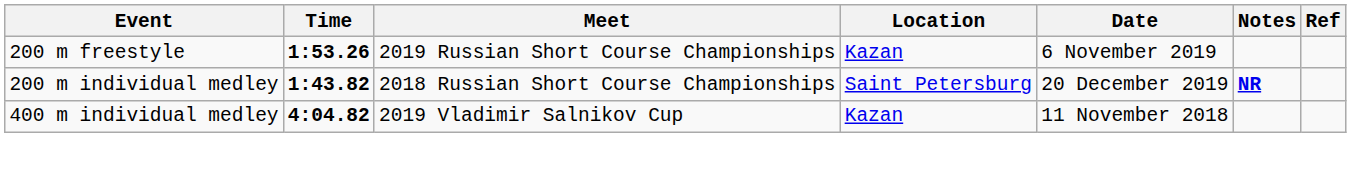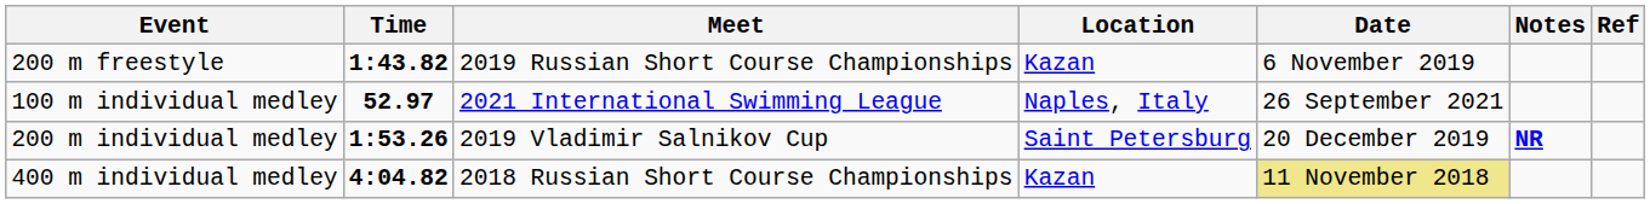200 m freestyle | Time: 1:53.26 -> 1:43.82
+ row: 100 m individual medley | 52.97 | 2021 International Swimming League | Naples, Italy | 26 September 2021
200 m individual medley | Time: 1:43.82 -> 1:53.26
200 m individual medley | Meet: 2018 Russian Short Course Championships -> 2019 Vladimir Salnikov Cup
400 m individual medley | Meet: 2019 Vladimir Salnikov Cup -> 2018 Russian Short Course Championships
400 m individual medley | Date: no background -> khaki background
